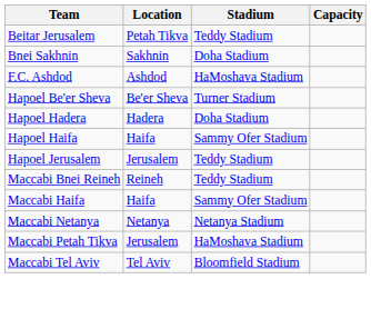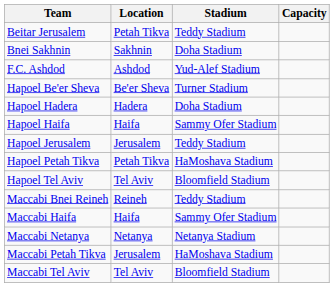F.C. Ashdod | Stadium: HaMoshava Stadium -> Yud-Alef Stadium
+ row: Hapoel Petah Tikva | Petah Tikva | HaMoshava Stadium
+ row: Hapoel Tel Aviv | Tel Aviv | Bloomfield Stadium
